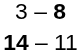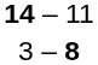rows swapped: 14 – 11 <-> 3 – 8
